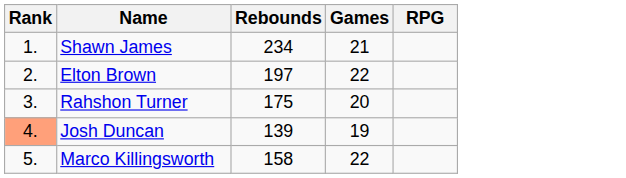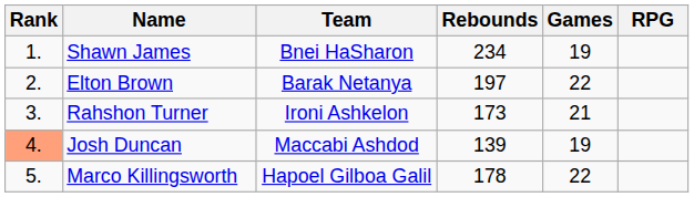+ column: Team | Bnei HaSharon | Barak Netanya | Ironi Ashkelon | Maccabi Ashdod | Hapoel Gilboa Galil
Shawn James | Games: 21 -> 19
Rahshon Turner | Rebounds: 175 -> 173
Rahshon Turner | Games: 20 -> 21
Marco Killingsworth | Rebounds: 158 -> 178
